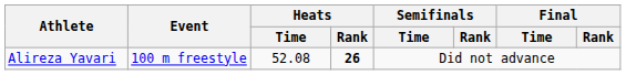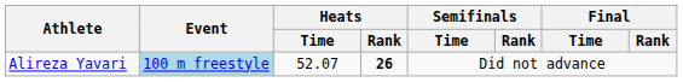Alireza Yavari | Event: no background -> lightblue background
Alireza Yavari | Heats / Time: 52.08 -> 52.07
